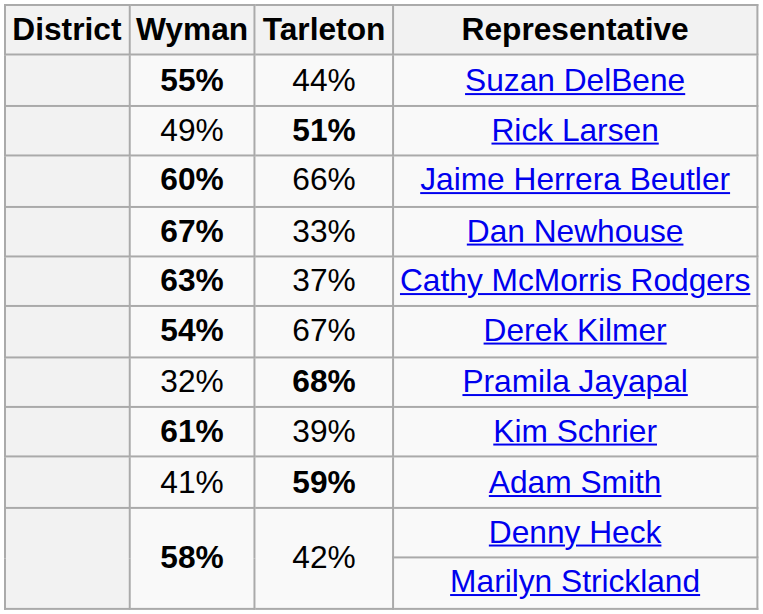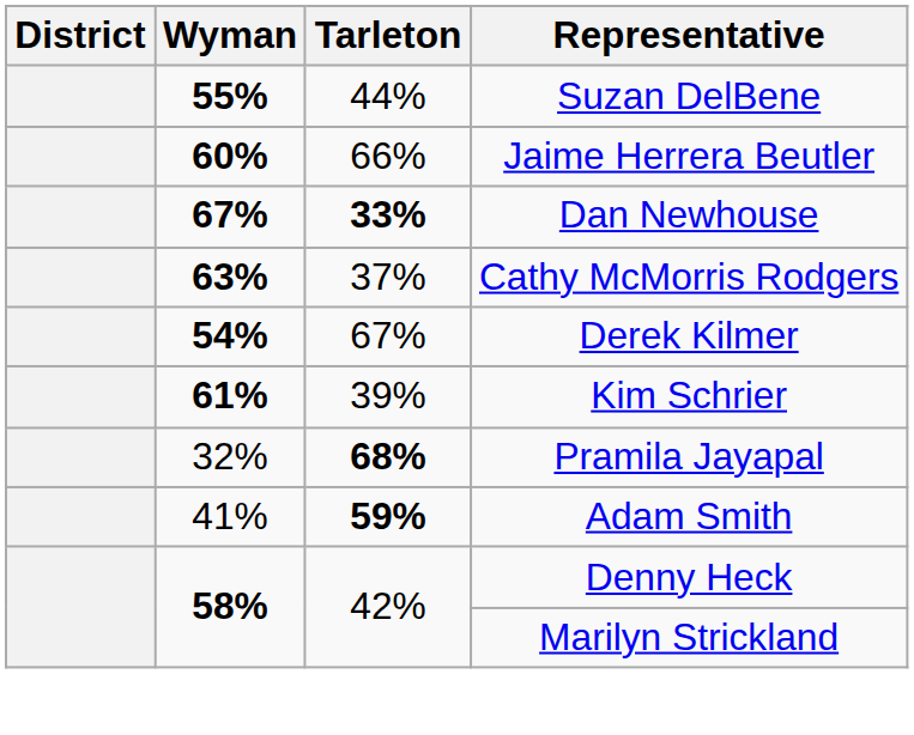- row: 49% | 51% | Rick Larsen
Dan Newhouse | Tarleton: normal -> bold
rows swapped: Pramila Jayapal <-> Kim Schrier
